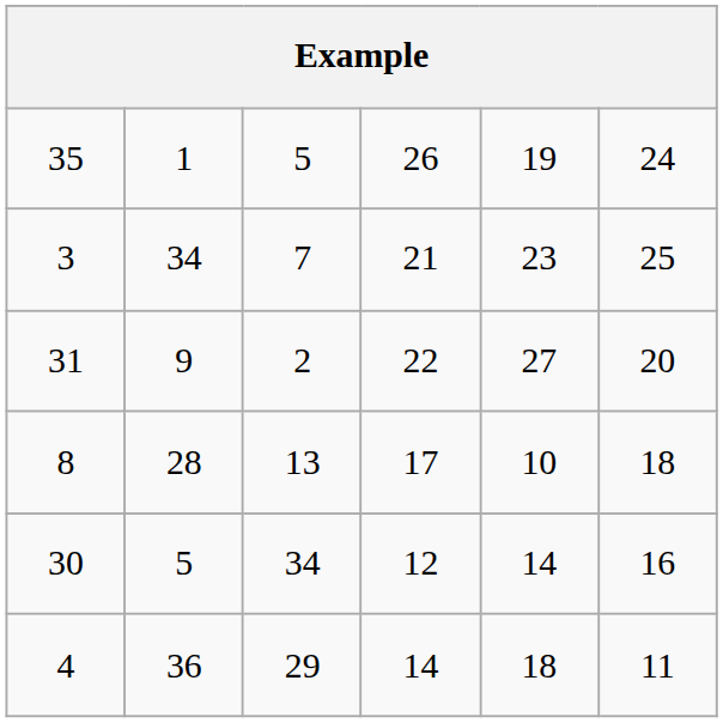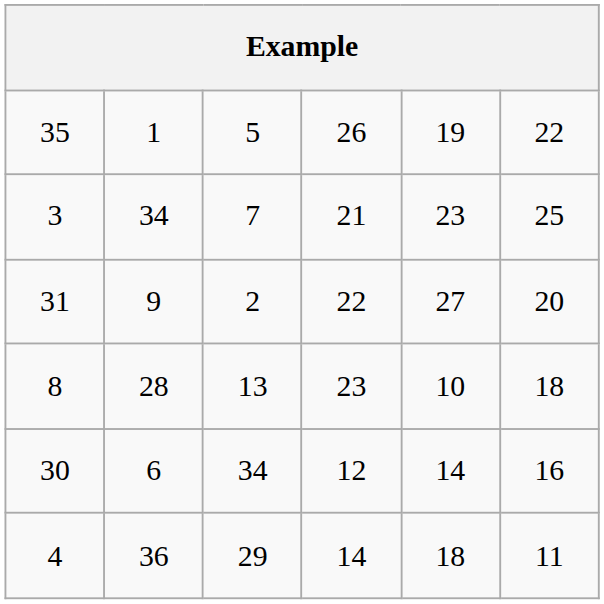35 | column 6: 24 -> 22
8 | column 4: 17 -> 23
30 | column 2: 5 -> 6
